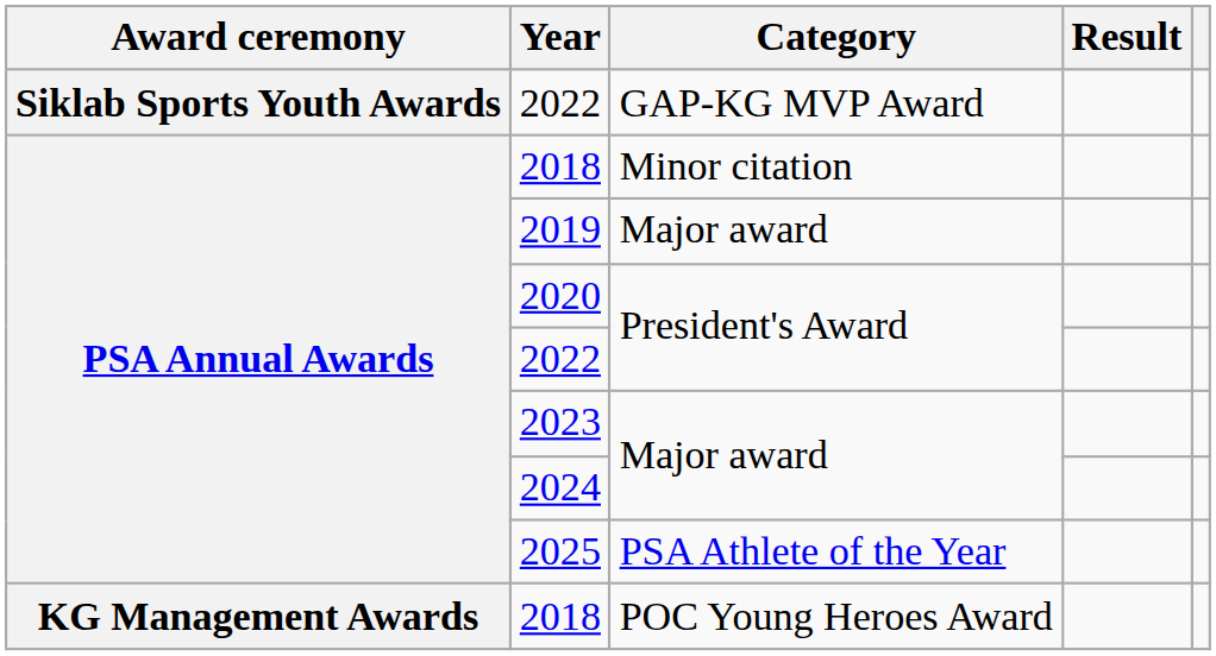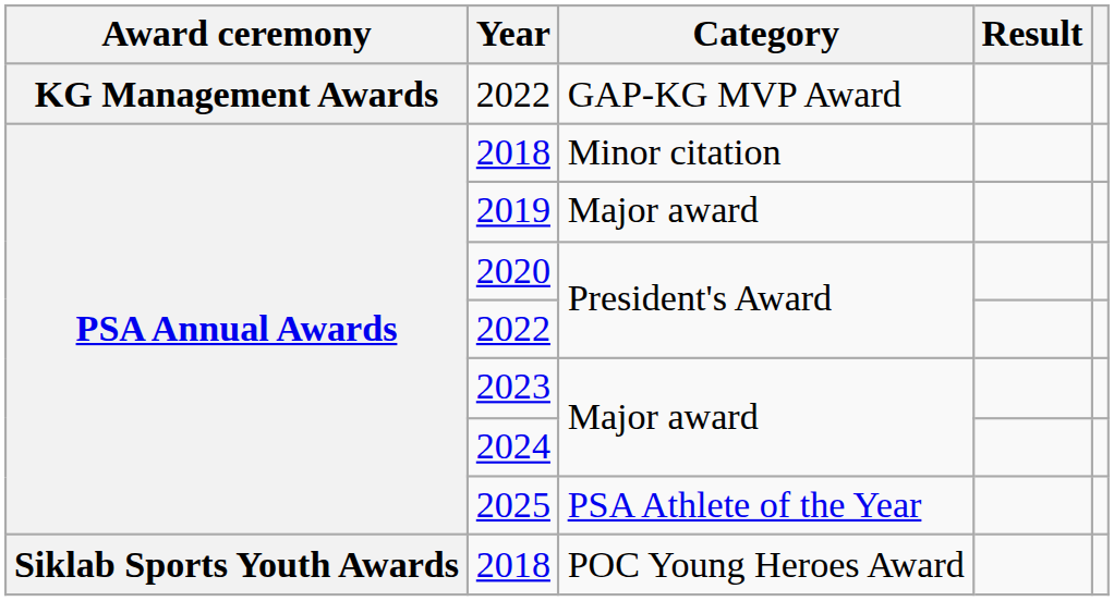2022 / GAP-KG MVP Award | Award ceremony: Siklab Sports Youth Awards -> KG Management Awards
2018 / POC Young Heroes Award | Award ceremony: KG Management Awards -> Siklab Sports Youth Awards
